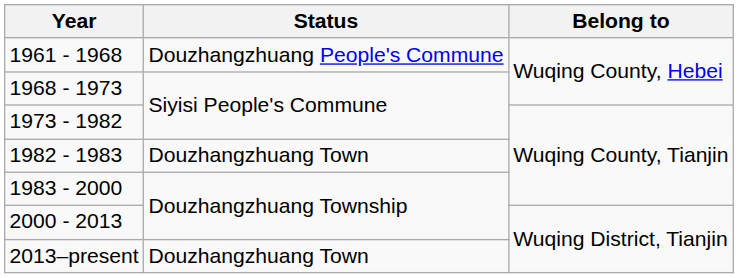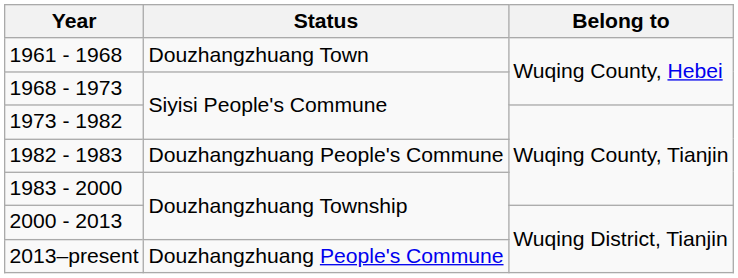1961 - 1968 | Status: Douzhangzhuang People's Commune -> Douzhangzhuang Town
1982 - 1983 | Status: Douzhangzhuang Town -> Douzhangzhuang People's Commune
2013–present | Status: Douzhangzhuang Town -> Douzhangzhuang People's Commune
